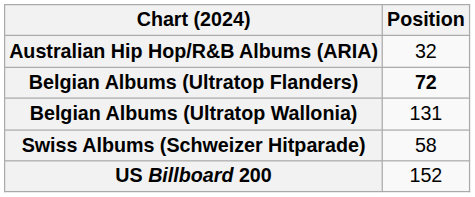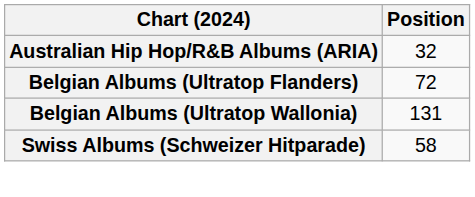Belgian Albums (Ultratop Flanders) | Position: bold -> normal
- row: US Billboard 200 | 152
